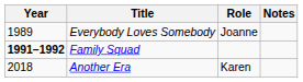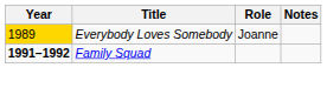Everybody Loves Somebody | Year: no background -> gold background
- row: 2018 | Another Era | Karen
